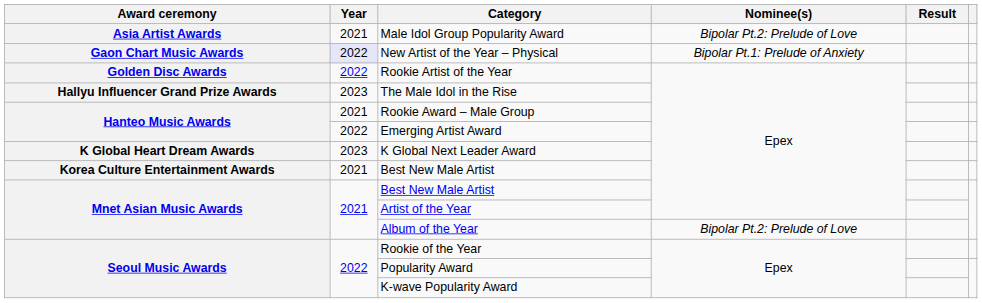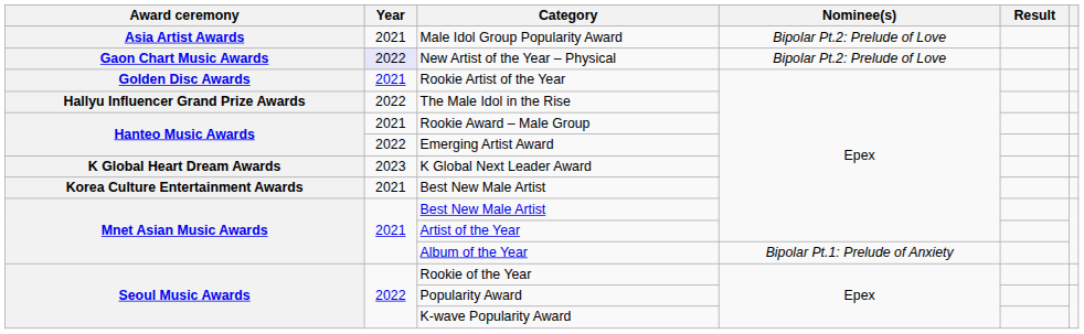New Artist of the Year – Physical | Nominee(s): Bipolar Pt.1: Prelude of Anxiety -> Bipolar Pt.2: Prelude of Love
Rookie Artist of the Year | Year: 2022 -> 2021
The Male Idol in the Rise | Year: 2023 -> 2022
Album of the Year | Nominee(s): Bipolar Pt.2: Prelude of Love -> Bipolar Pt.1: Prelude of Anxiety
